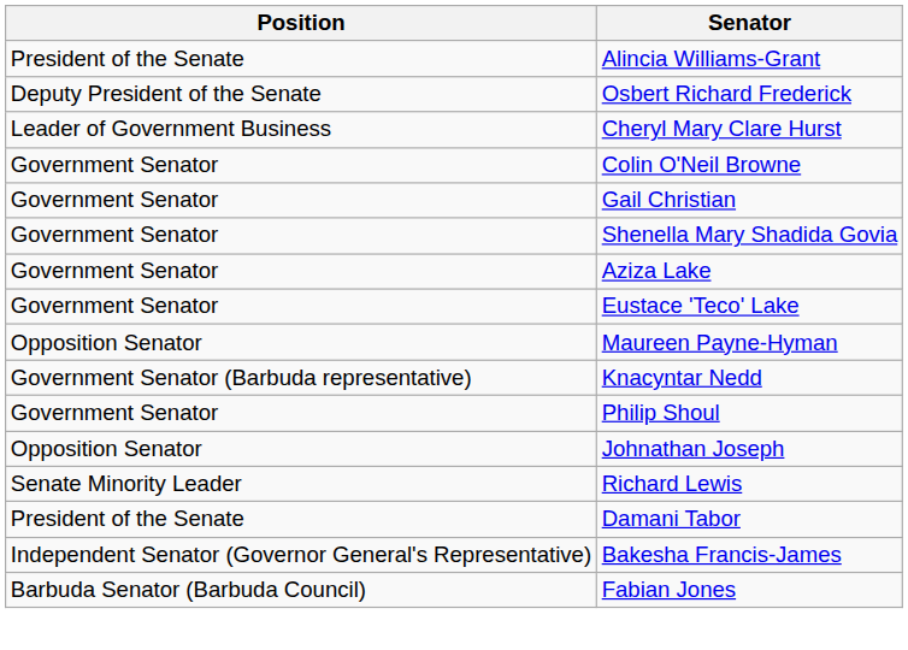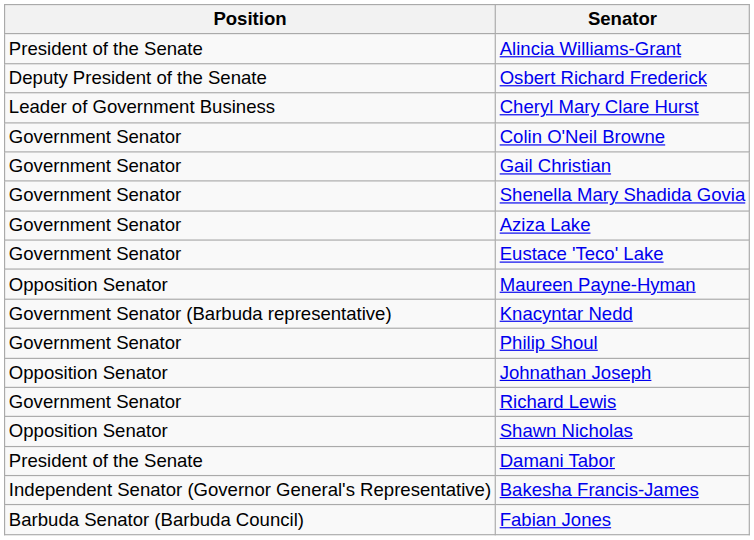Richard Lewis | Position: Senate Minority Leader -> Government Senator
+ row: Opposition Senator | Shawn Nicholas
